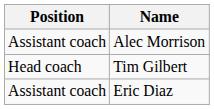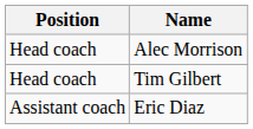Alec Morrison | Position: Assistant coach -> Head coach
